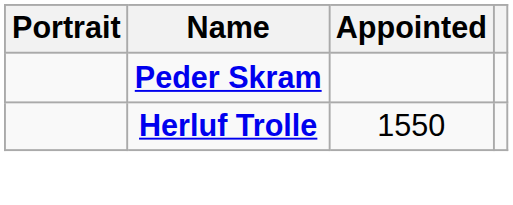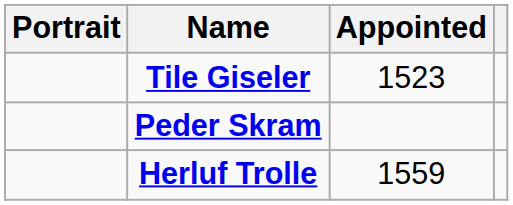+ row: Tile Giseler | 1523
Herluf Trolle | Appointed: 1550 -> 1559
